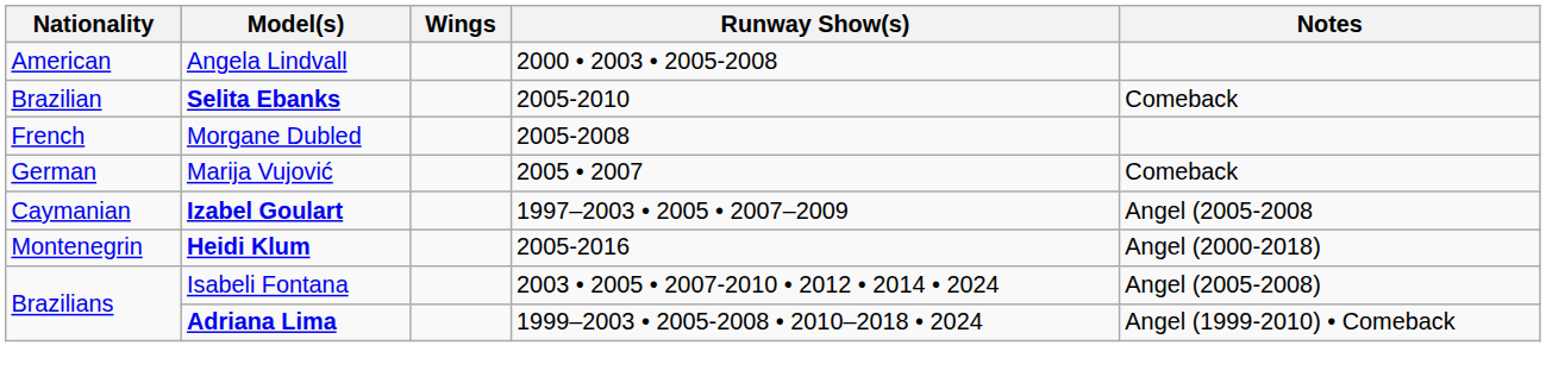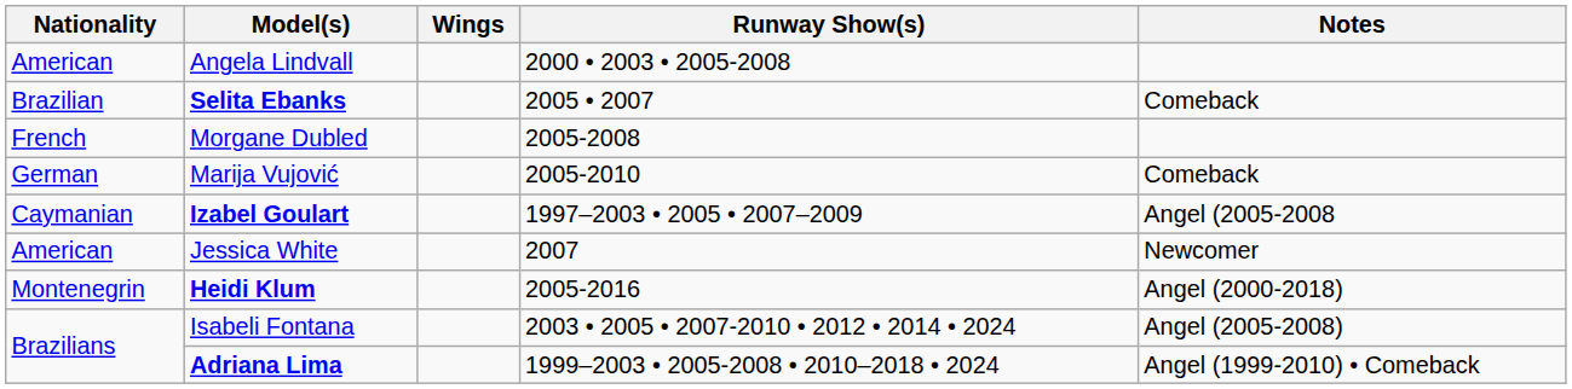Selita Ebanks | Runway Show(s): 2005-2010 -> 2005 • 2007
Marija Vujović | Runway Show(s): 2005 • 2007 -> 2005-2010
+ row: American | Jessica White | 2007 | Newcomer
